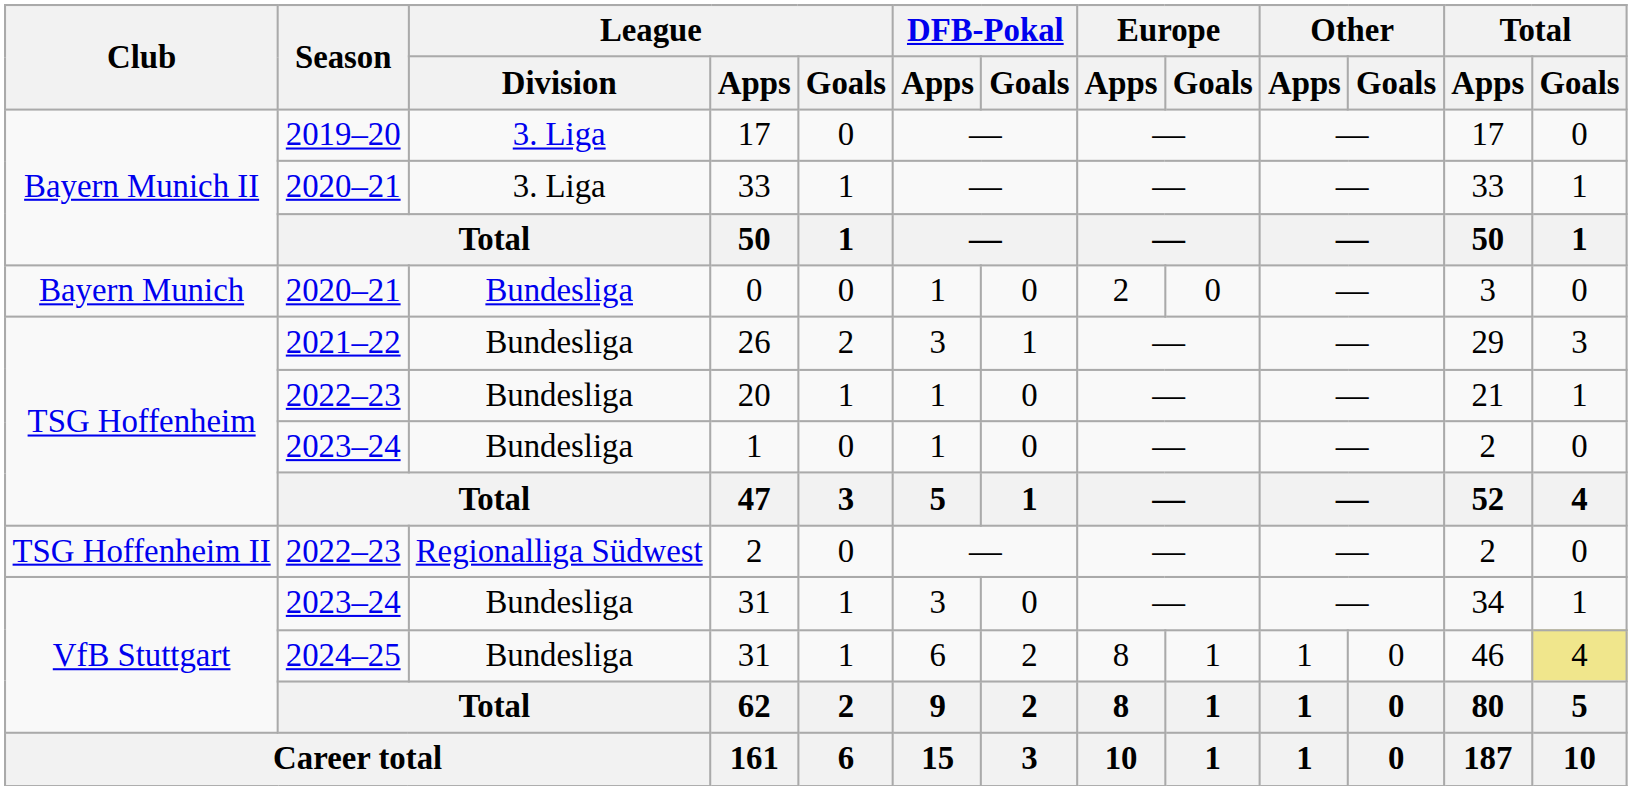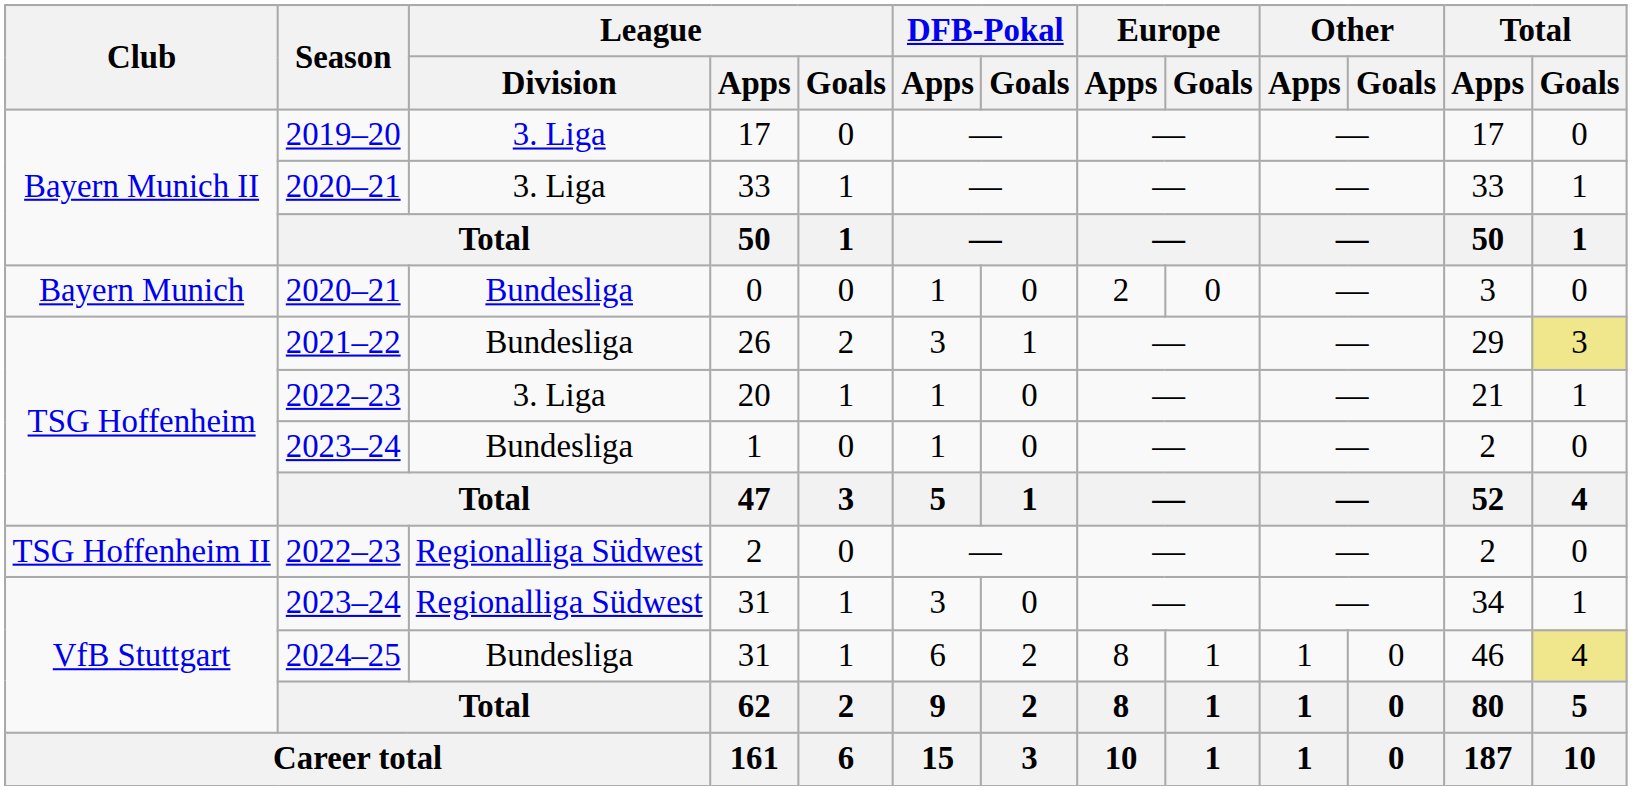26 | Total / Goals: no background -> khaki background
20 | League / Division: Bundesliga -> 3. Liga
2023–24 / 31 | League / Division: Bundesliga -> Regionalliga Südwest
